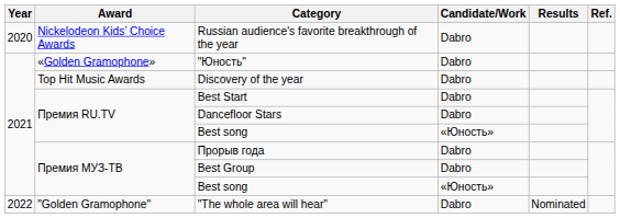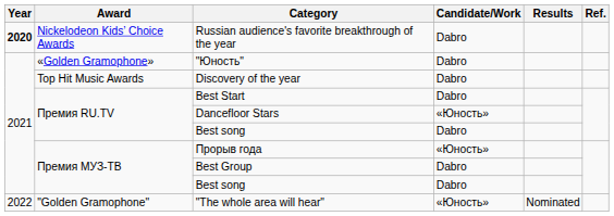Russian audience's favorite breakthrough of the year | Year: normal -> bold
Dancefloor Stars | Candidate/Work: Dabro -> «Юность»
Премия RU.TV / Best song | Candidate/Work: «Юность» -> Dabro
Прорыв года | Candidate/Work: Dabro -> «Юность»
Премия МУЗ-ТВ / Best song | Candidate/Work: «Юность» -> Dabro
"The whole area will hear" | Candidate/Work: Dabro -> «Юность»
